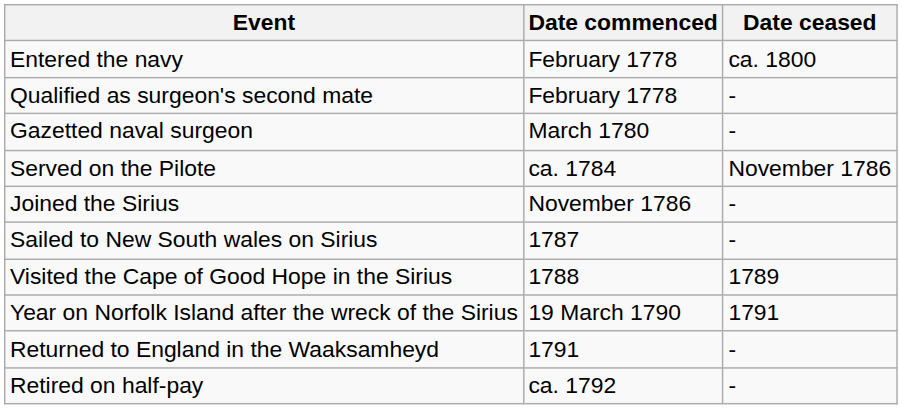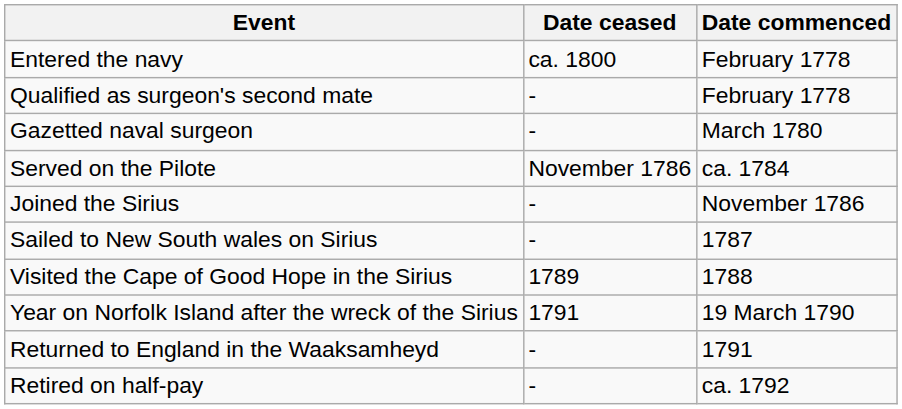columns swapped: Date commenced <-> Date ceased
